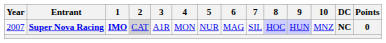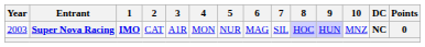Super Nova Racing | Year: 2007 -> 2003
Super Nova Racing | 2: lightgrey background -> no background
